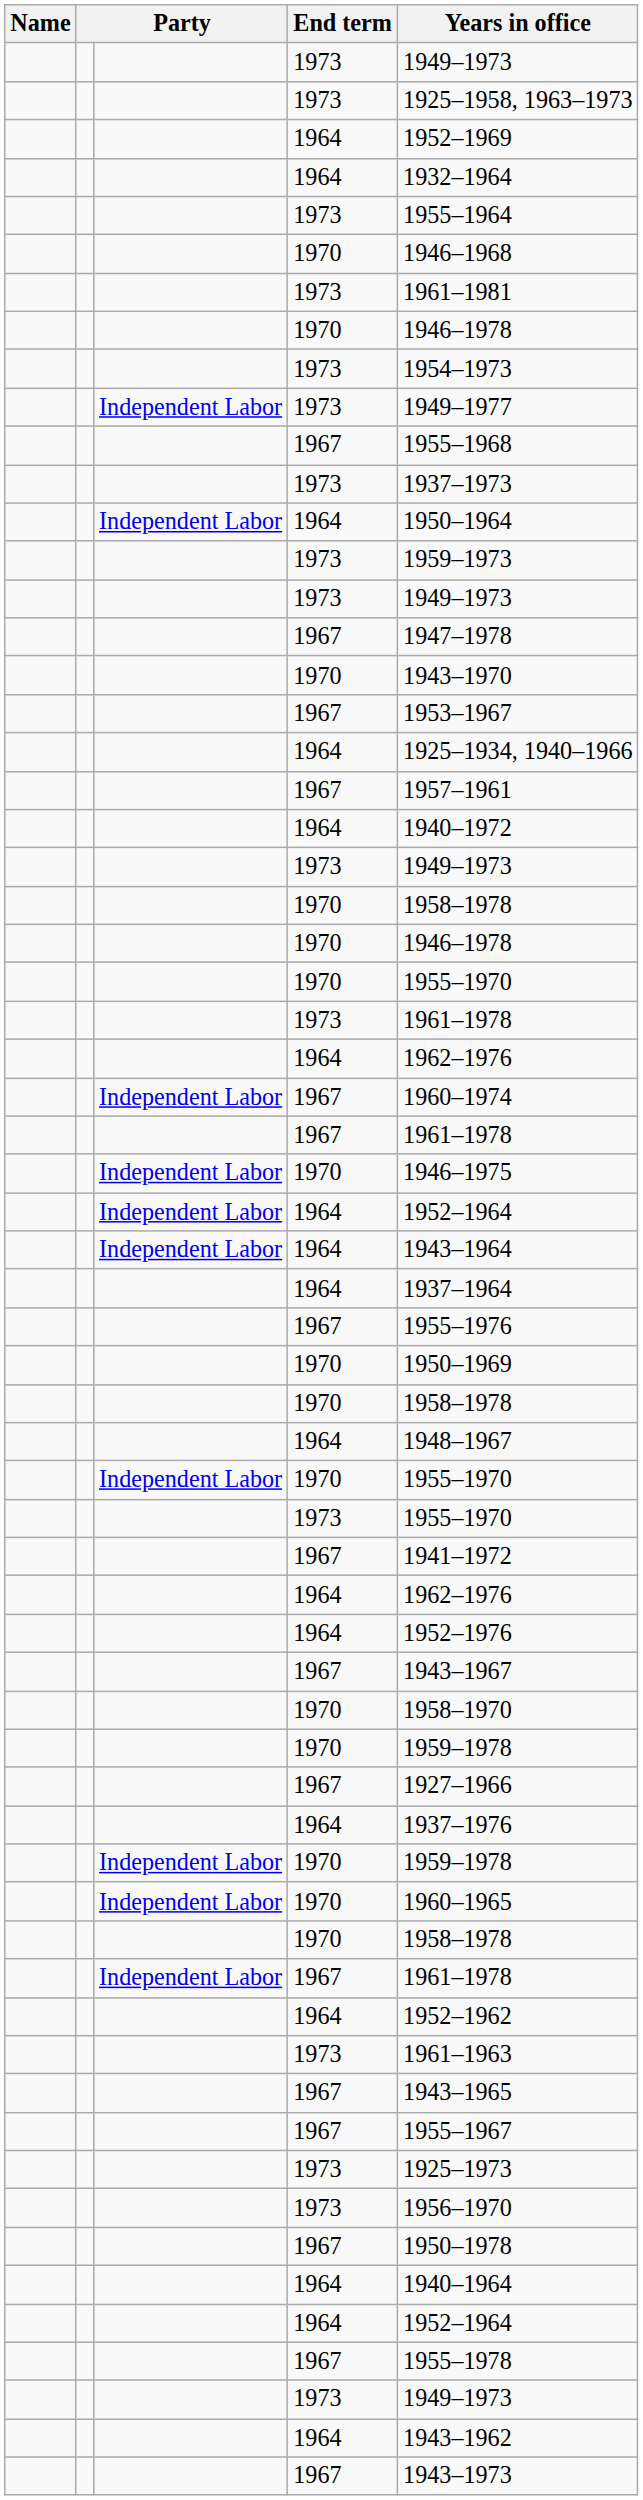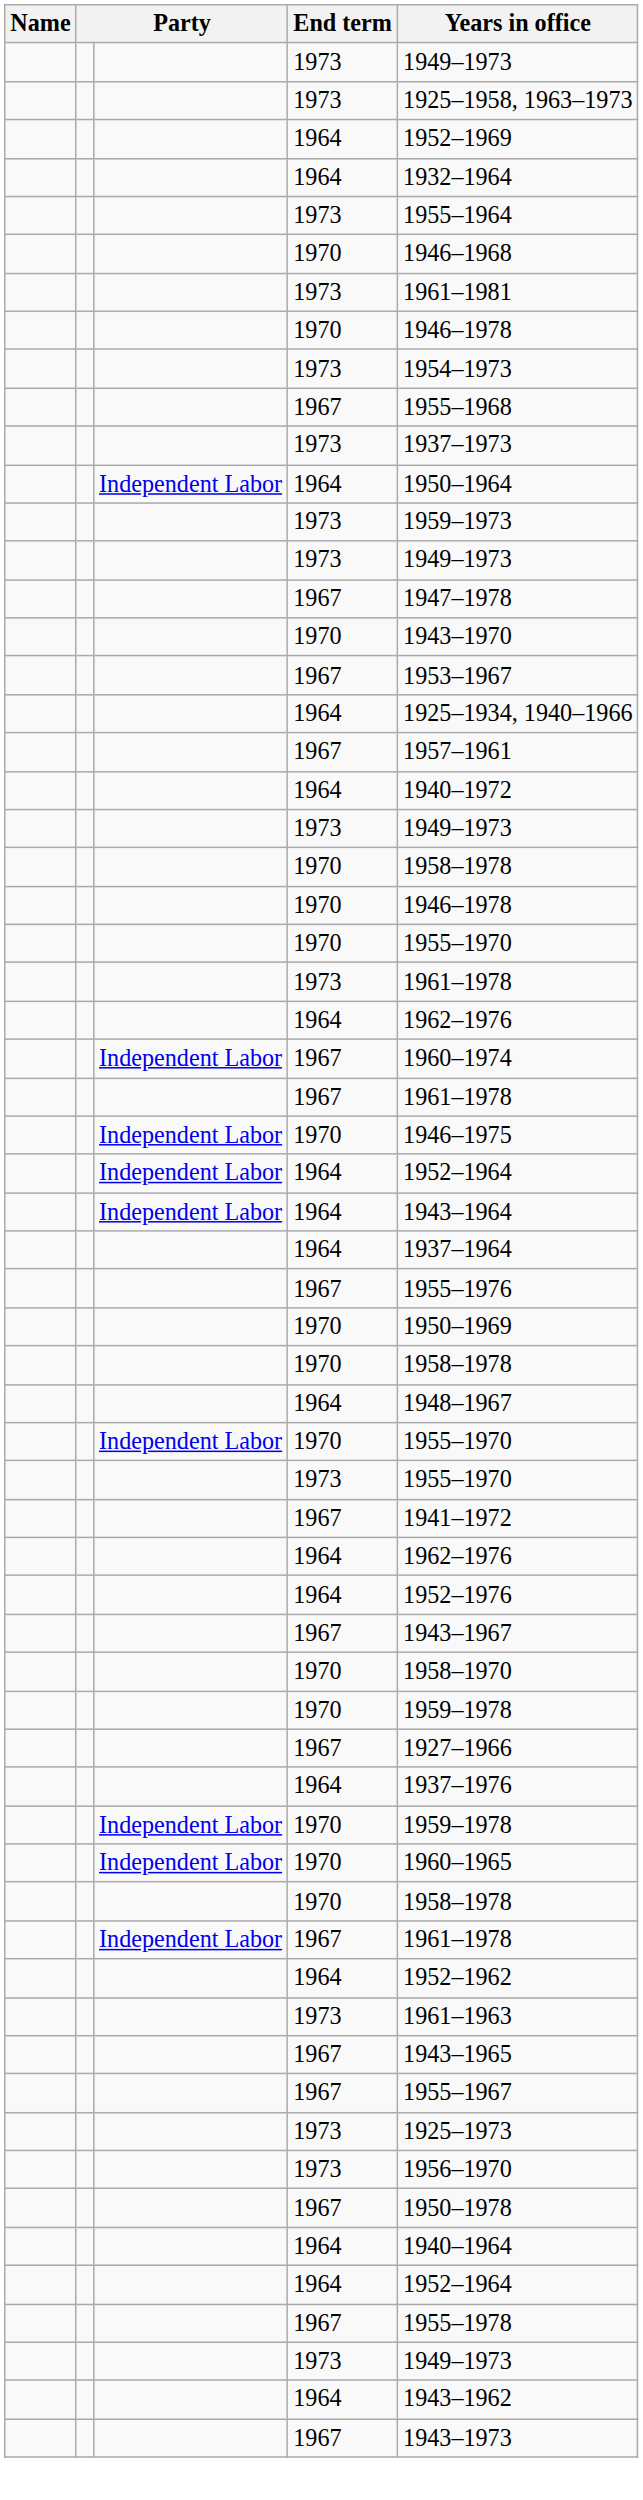- row: Independent Labor | 1973 | 1949–1977
